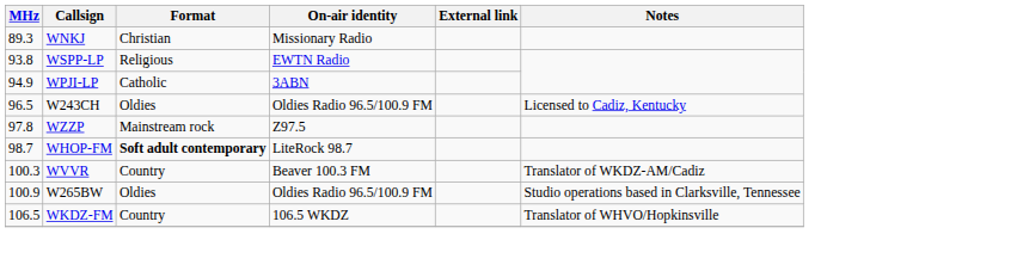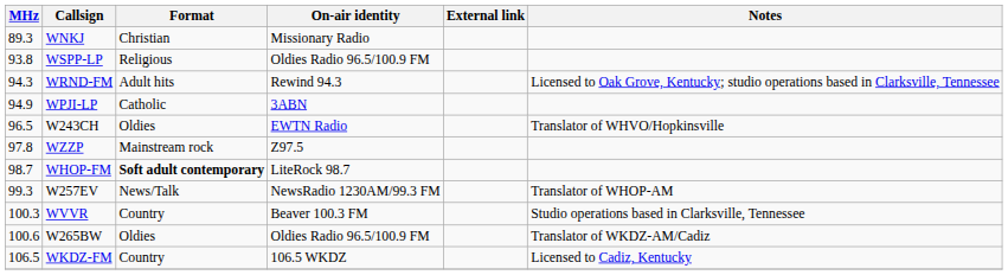WSPP-LP | On-air identity: EWTN Radio -> Oldies Radio 96.5/100.9 FM
+ row: 94.3 | WRND-FM | Adult hits | Rewind 94.3 | Licensed to Oak Grove, Kentucky; studio operations based in Clarksville, Tennessee
W243CH | On-air identity: Oldies Radio 96.5/100.9 FM -> EWTN Radio
W243CH | Notes: Licensed to Cadiz, Kentucky -> Translator of WHVO/Hopkinsville
+ row: 99.3 | W257EV | News/Talk | NewsRadio 1230AM/99.3 FM | Translator of WHOP-AM
WVVR | Notes: Translator of WKDZ-AM/Cadiz -> Studio operations based in Clarksville, Tennessee
W265BW | MHz: 100.9 -> 100.6
W265BW | Notes: Studio operations based in Clarksville, Tennessee -> Translator of WKDZ-AM/Cadiz
WKDZ-FM | Notes: Translator of WHVO/Hopkinsville -> Licensed to Cadiz, Kentucky
